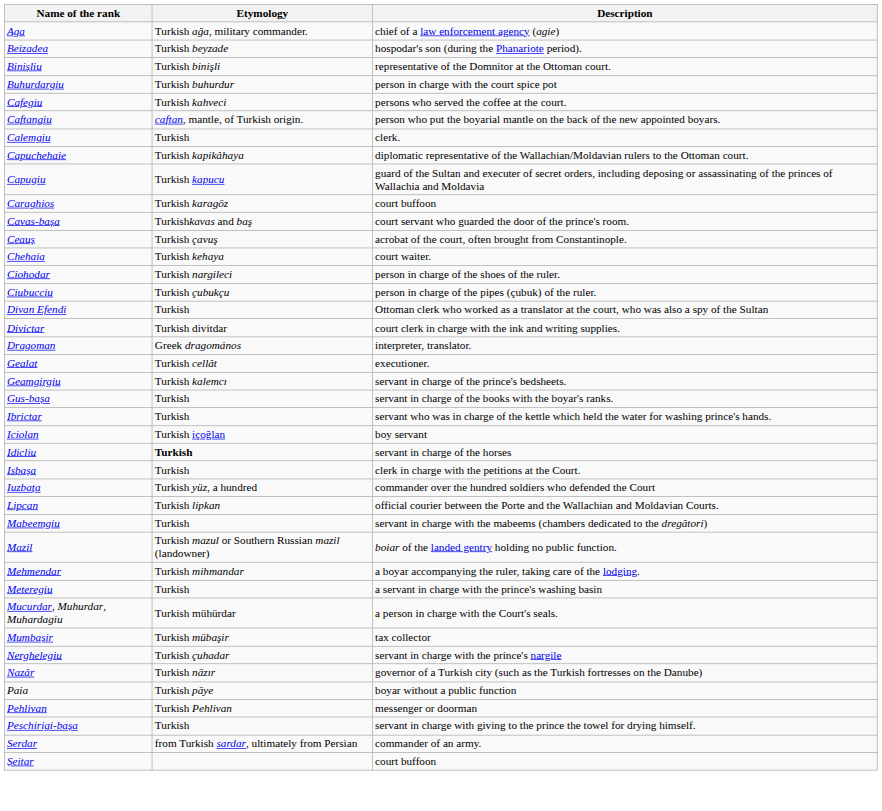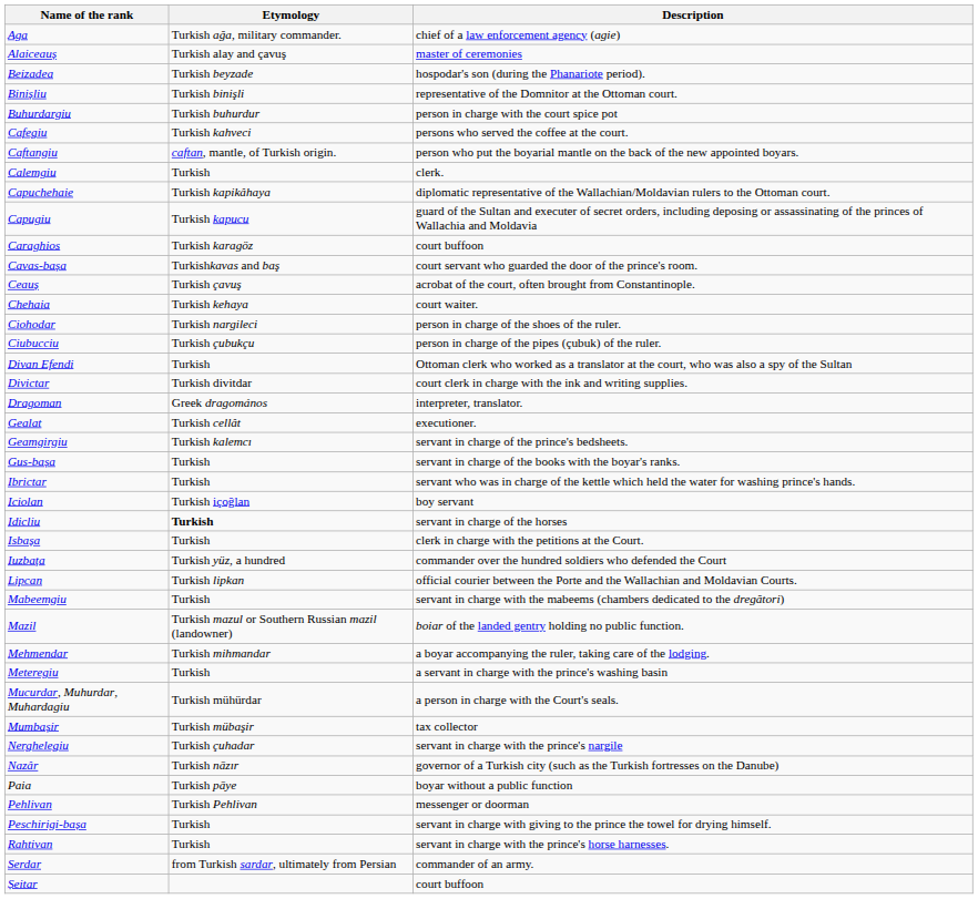+ row: Alaiceauș | Turkish alay and çavuş | master of ceremonies
+ row: Rahtivan | Turkish | servant in charge with the prince's horse harnesses.
